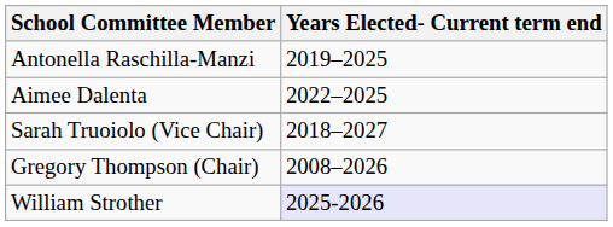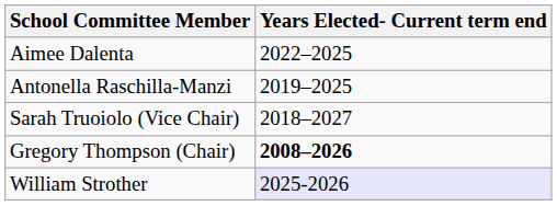rows swapped: Aimee Dalenta <-> Antonella Raschilla-Manzi
Gregory Thompson (Chair) | Years Elected- Current term end: normal -> bold
